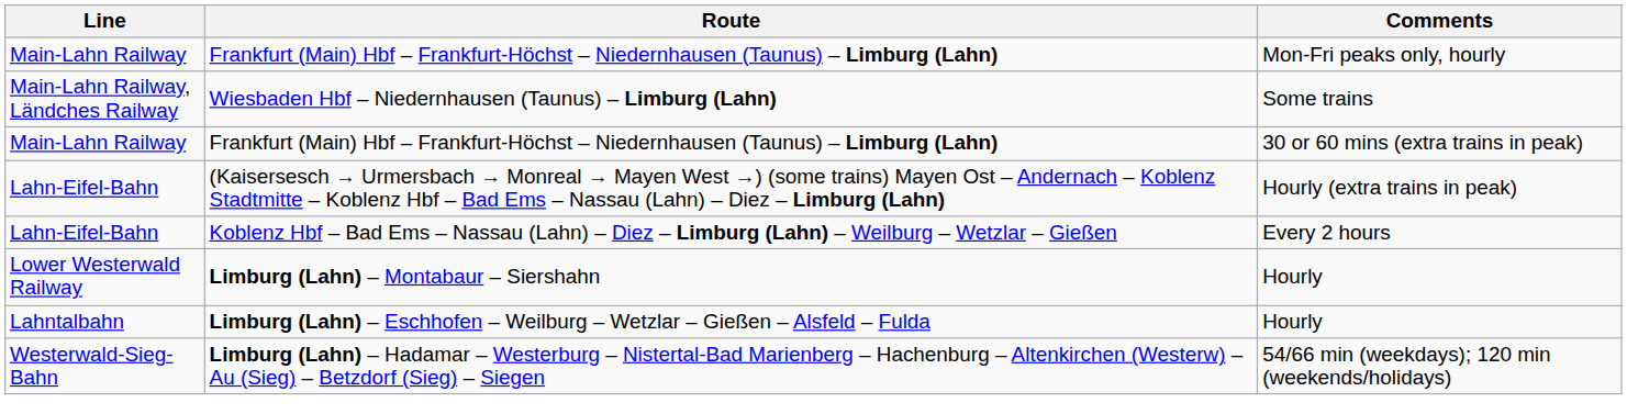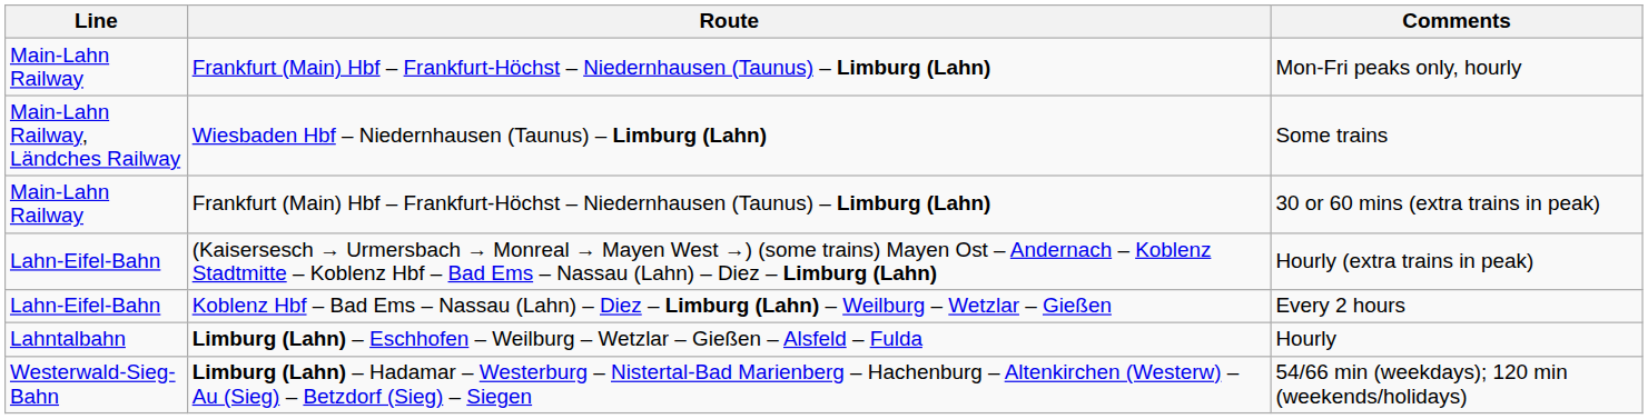- row: Lower Westerwald Railway | Limburg (Lahn) – Montabaur – Siershahn | Hourly
